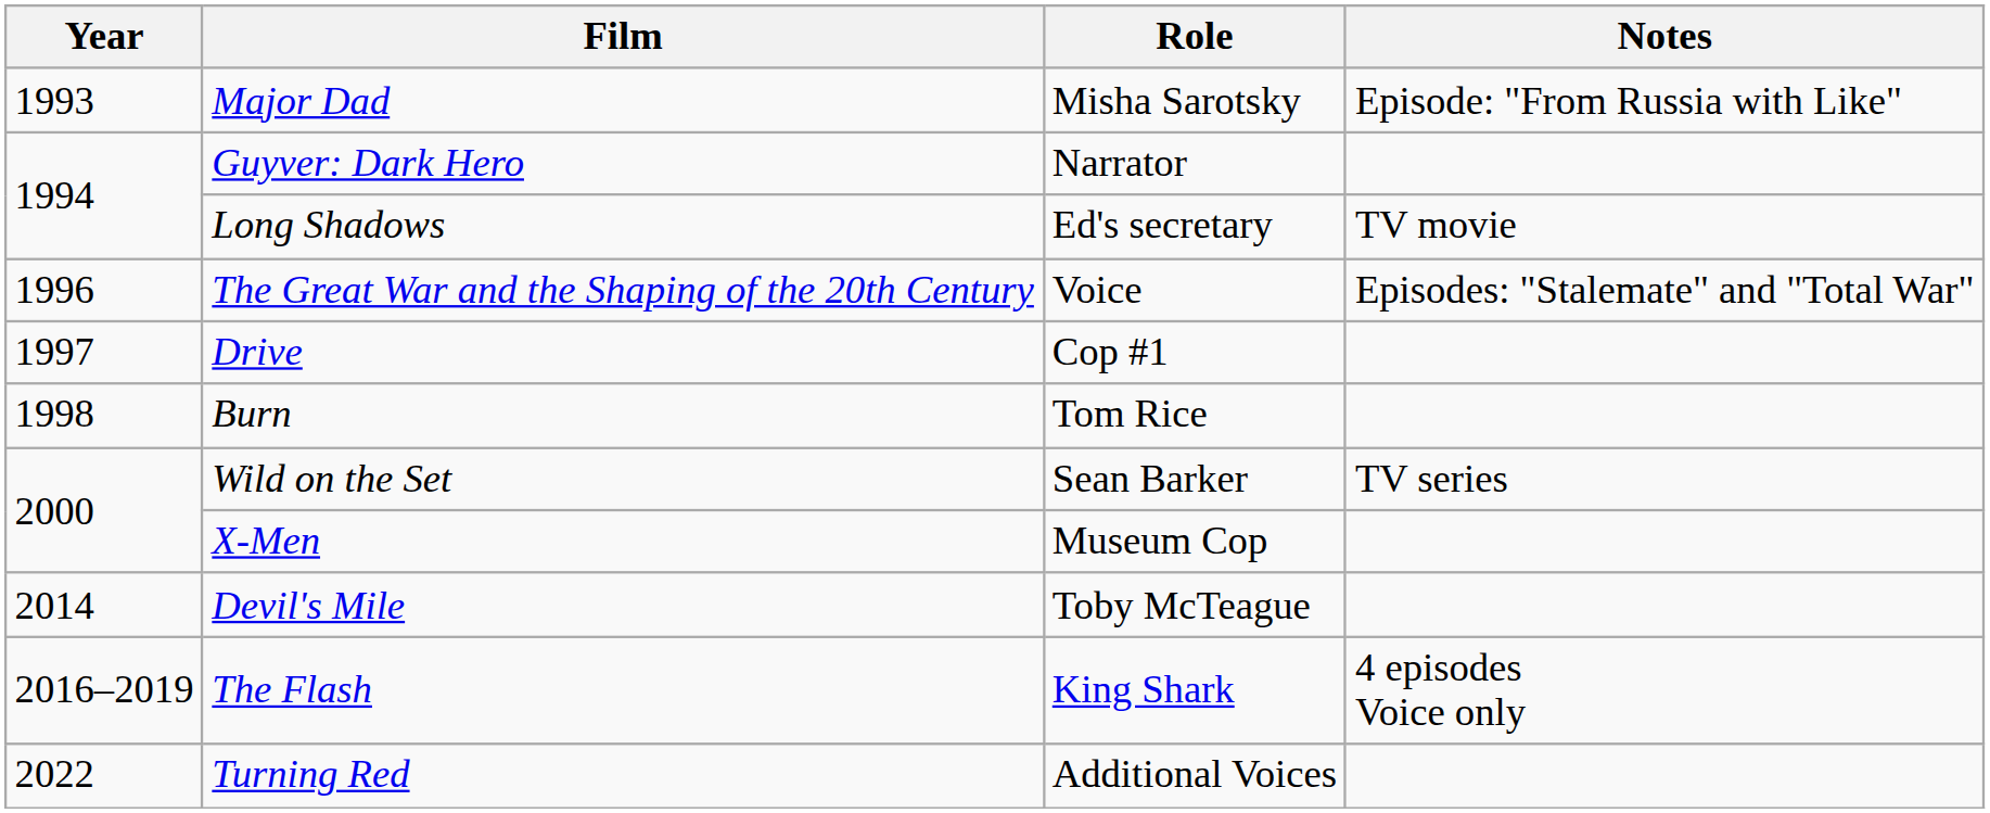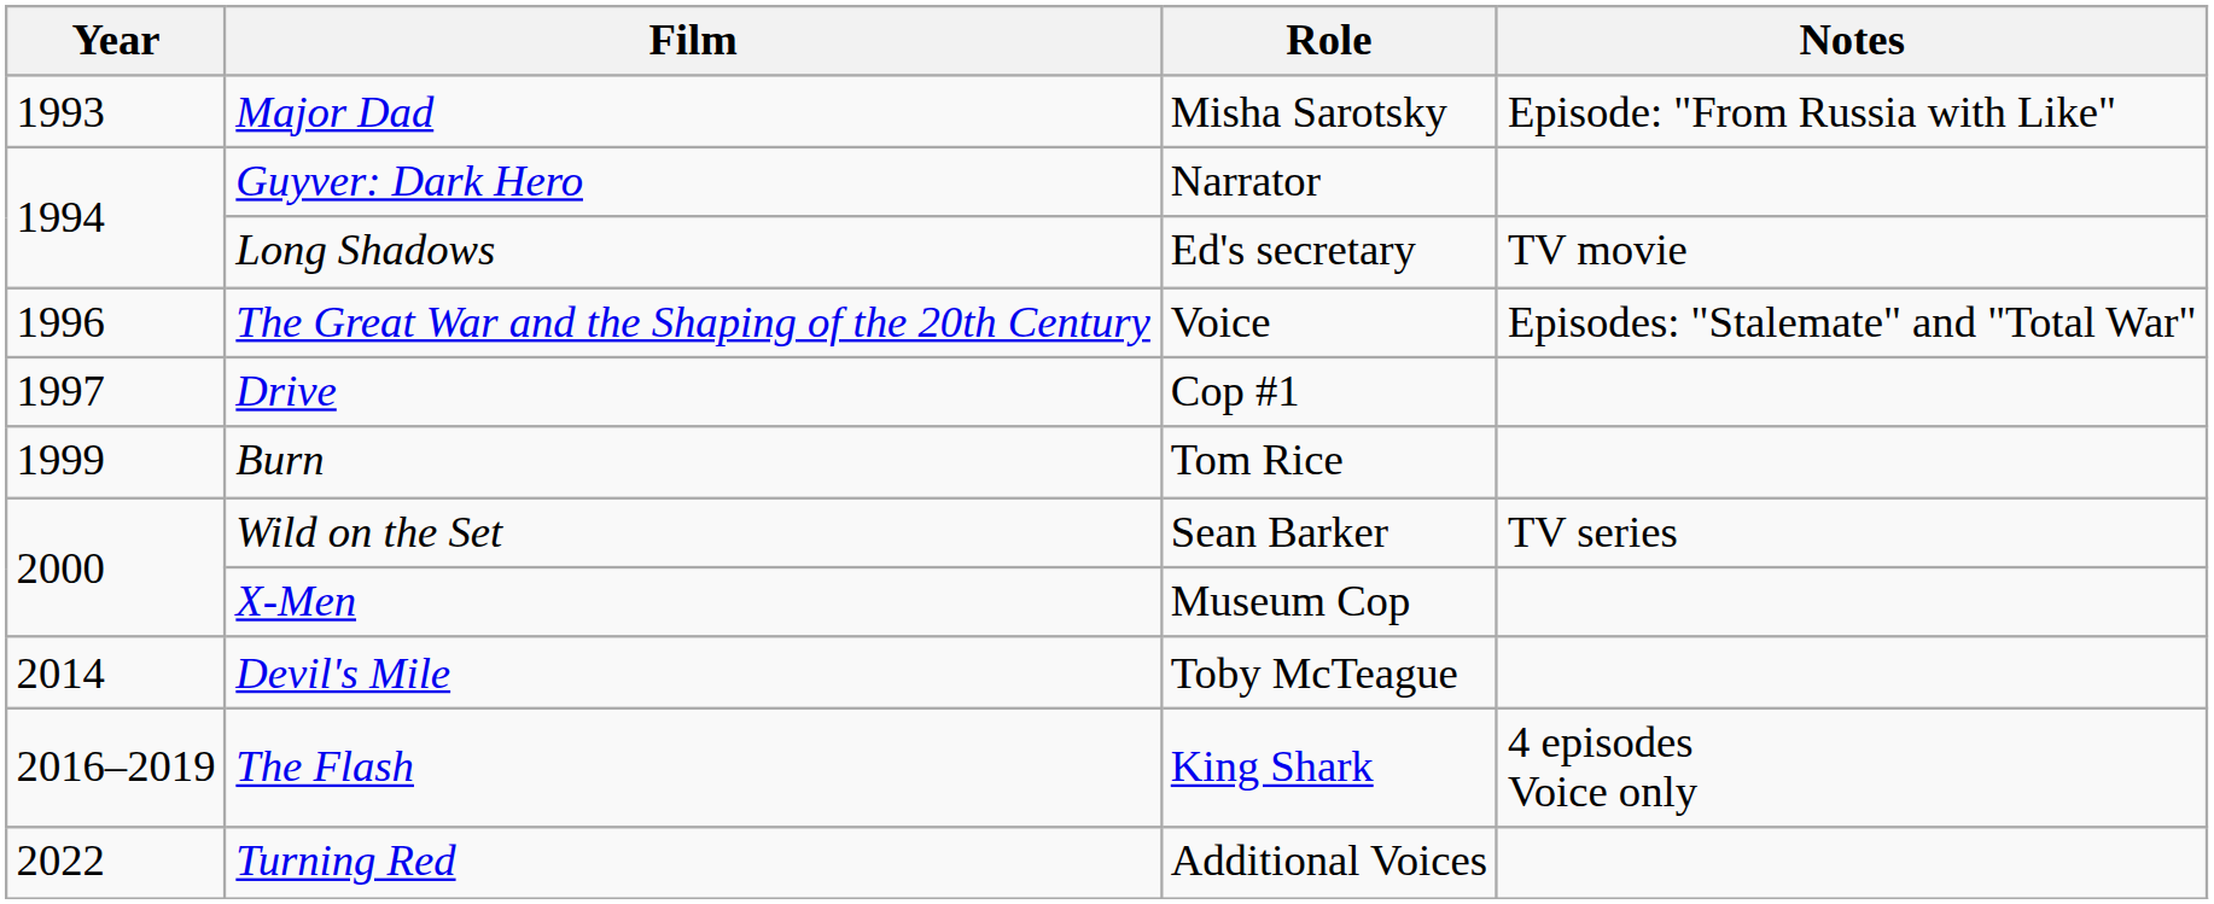Burn | Year: 1998 -> 1999
